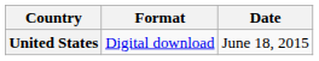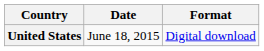columns swapped: Date <-> Format
